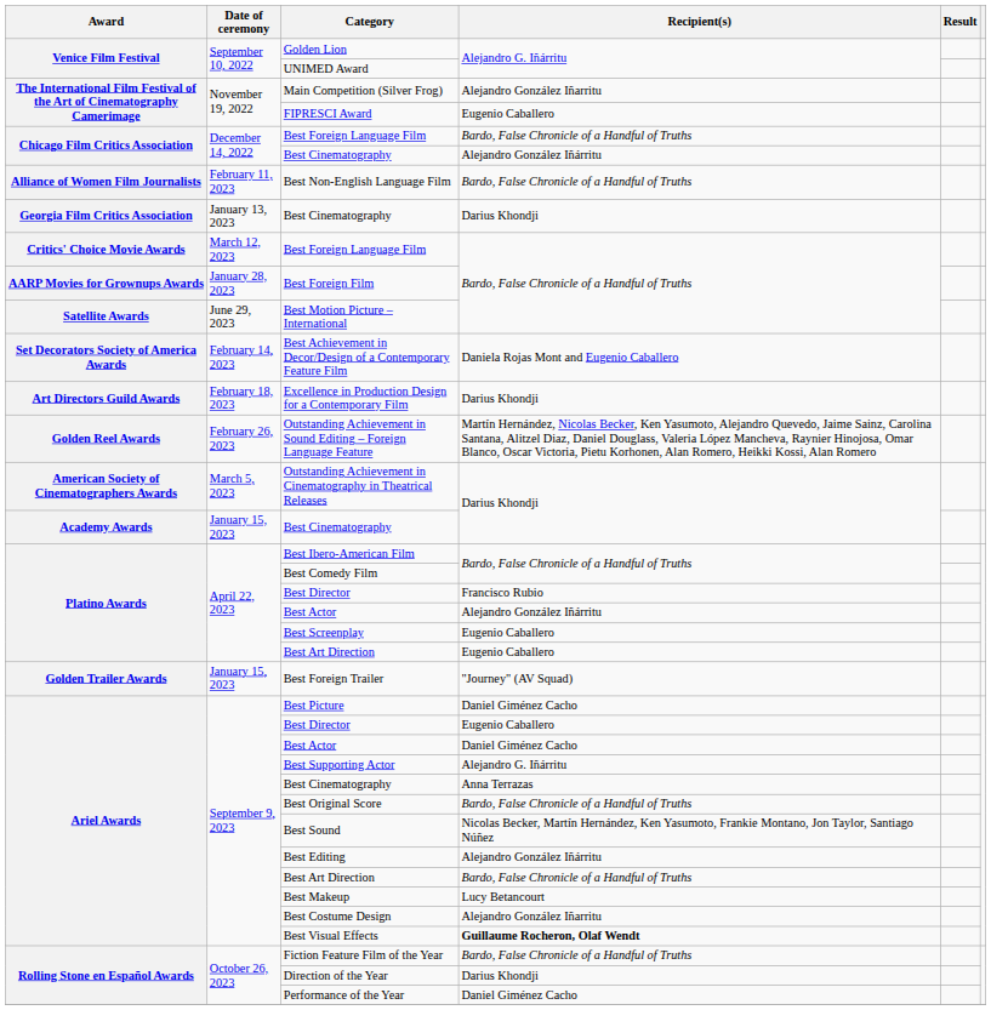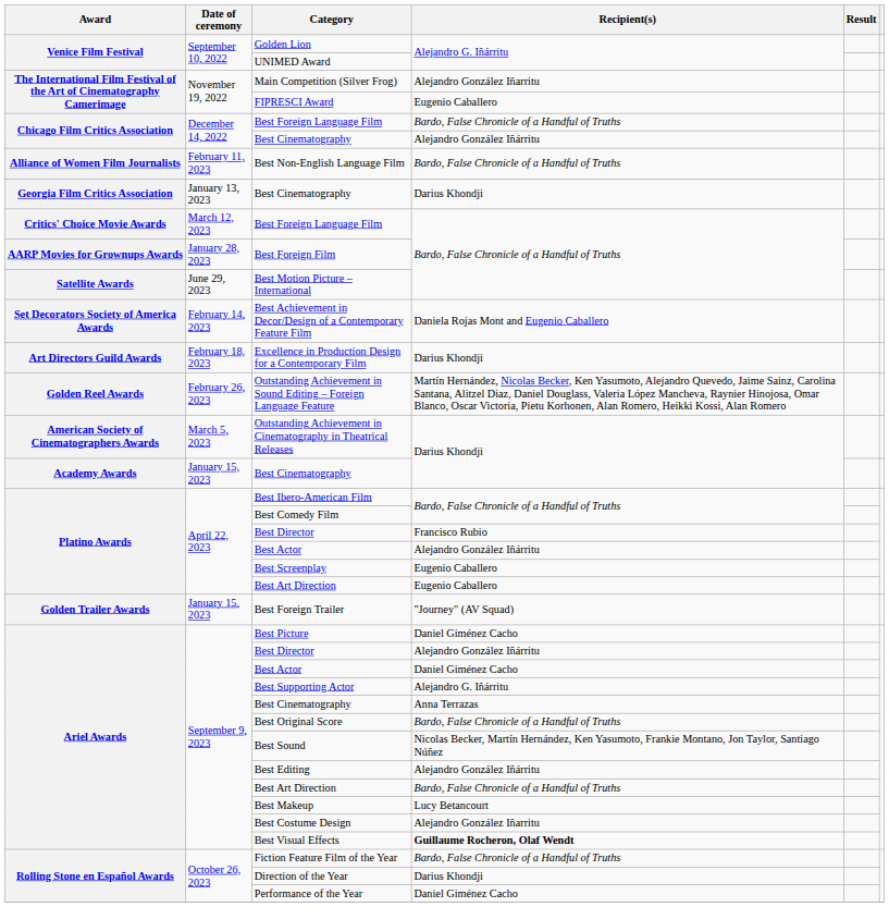Ariel Awards / Best Director | Recipient(s): Eugenio Caballero -> Alejandro González Iñárritu
